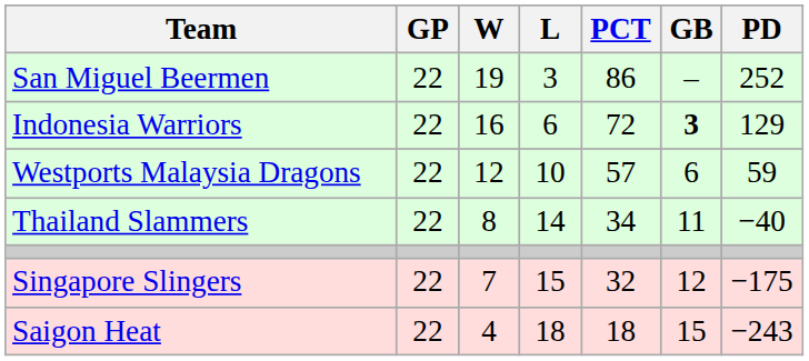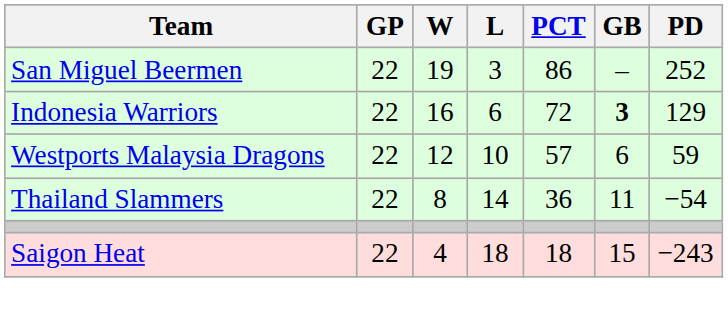Thailand Slammers | PCT: 34 -> 36
Thailand Slammers | PD: −40 -> −54
- row: Singapore Slingers | 22 | 7 | 15 | 32 | 12 | −175
